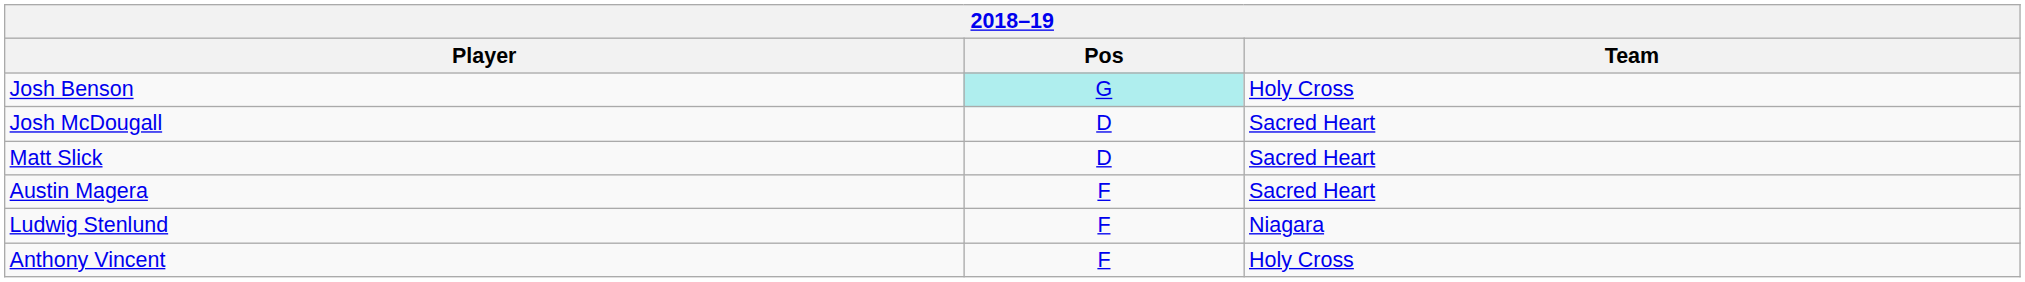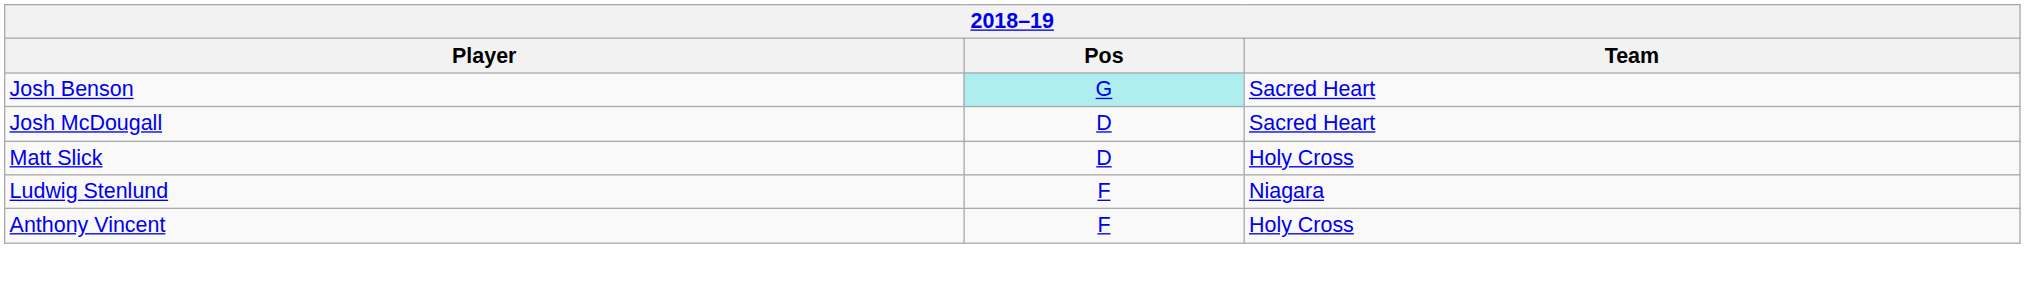Josh Benson | Team: Holy Cross -> Sacred Heart
Matt Slick | Team: Sacred Heart -> Holy Cross
- row: Austin Magera | F | Sacred Heart
